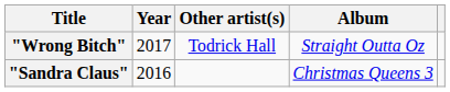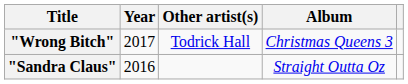"Wrong Bitch" | Album: Straight Outta Oz -> Christmas Queens 3
"Sandra Claus" | Album: Christmas Queens 3 -> Straight Outta Oz
